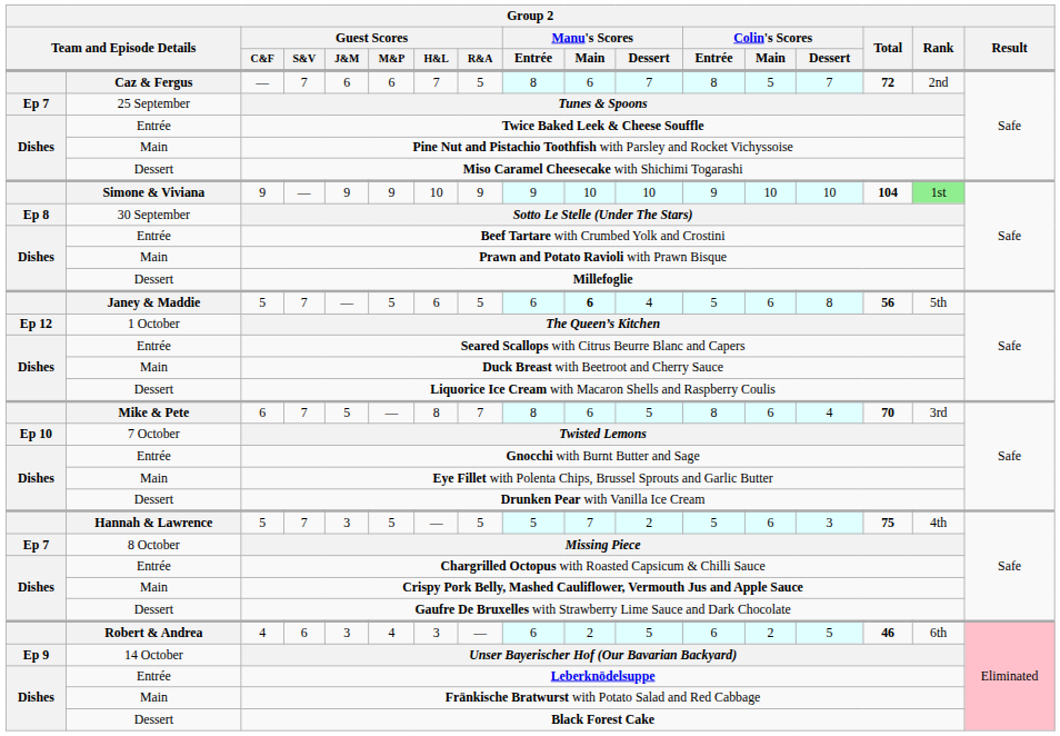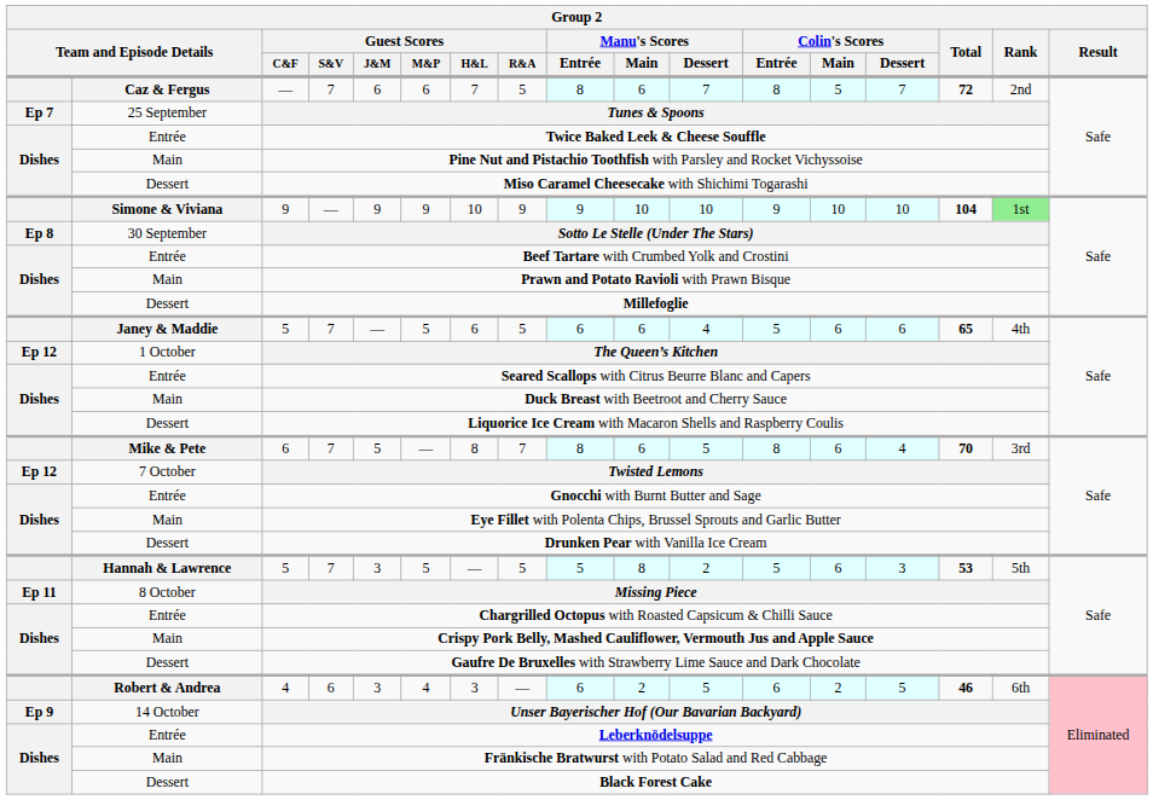Janey & Maddie / 5 | Manu's Scores / Main: bold -> normal
Janey & Maddie / 5 | Colin's Scores / Dessert: 8 -> 6
Janey & Maddie / 5 | Total: 56 -> 65
Janey & Maddie / 5 | Rank: 5th -> 4th
Twisted Lemons | column 1: Ep 10 -> Ep 12
Hannah & Lawrence / 5 | Manu's Scores / Main: 7 -> 8
Hannah & Lawrence / 5 | Total: 75 -> 53
Hannah & Lawrence / 5 | Rank: 4th -> 5th
Missing Piece | column 1: Ep 7 -> Ep 11
